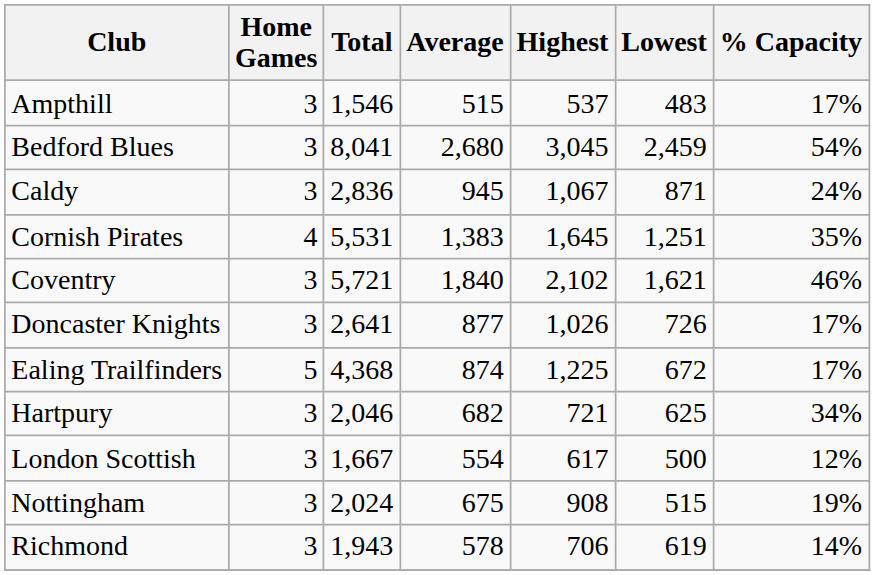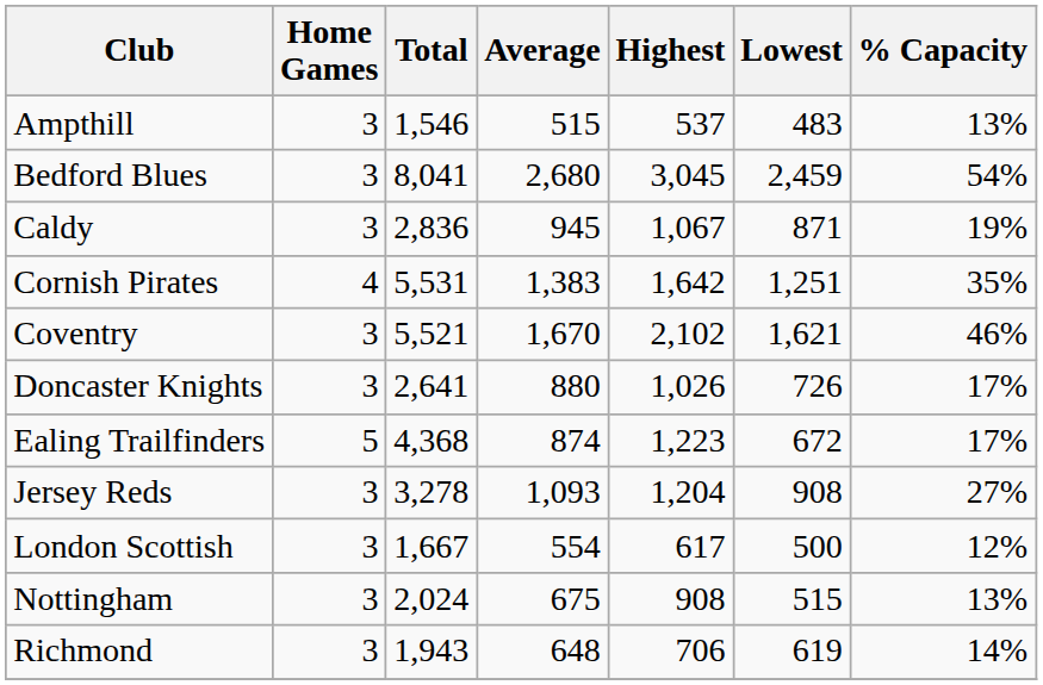Ampthill | % Capacity: 17% -> 13%
Caldy | % Capacity: 24% -> 19%
Cornish Pirates | Highest: 1,645 -> 1,642
Coventry | Total: 5,721 -> 5,521
Coventry | Average: 1,840 -> 1,670
Doncaster Knights | Average: 877 -> 880
Ealing Trailfinders | Highest: 1,225 -> 1,223
- row: Hartpury | 3 | 2,046 | 682 | 721 | 625 | 34%
+ row: Jersey Reds | 3 | 3,278 | 1,093 | 1,204 | 908 | 27%
Nottingham | % Capacity: 19% -> 13%
Richmond | Average: 578 -> 648
